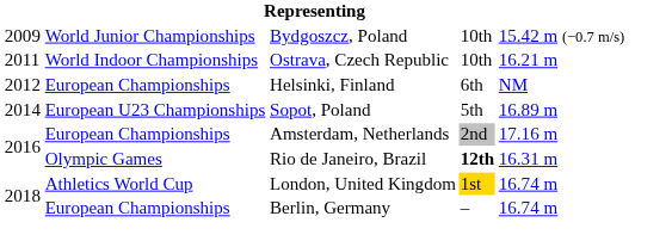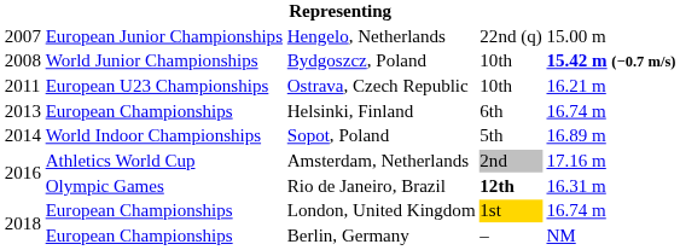+ row: 2007 | European Junior Championships | Hengelo, Netherlands | 22nd (q) | 15.00 m
Bydgoszcz, Poland | column 1: 2009 -> 2008
Bydgoszcz, Poland | column 5: normal -> bold
Ostrava, Czech Republic | column 2: World Indoor Championships -> European U23 Championships
Helsinki, Finland | column 1: 2012 -> 2013
Helsinki, Finland | column 5: NM -> 16.74 m
Sopot, Poland | column 2: European U23 Championships -> World Indoor Championships
Amsterdam, Netherlands | column 2: European Championships -> Athletics World Cup
London, United Kingdom | column 2: Athletics World Cup -> European Championships
Berlin, Germany | column 5: 16.74 m -> NM
